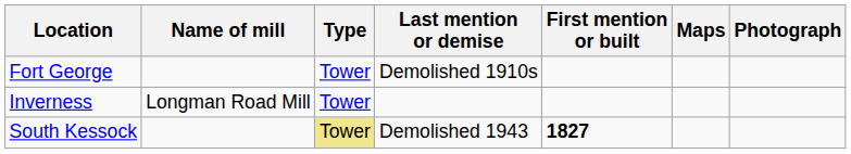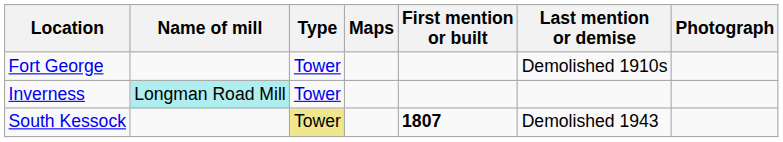columns swapped: Maps <-> Last mention or demise
Inverness | Name of mill: no background -> paleturquoise background
South Kessock | First mention or built: 1827 -> 1807
